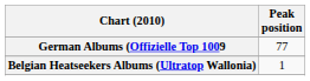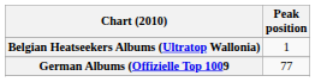rows swapped: Belgian Heatseekers Albums (Ultratop Wallonia) <-> German Albums (Offizielle Top 1009
